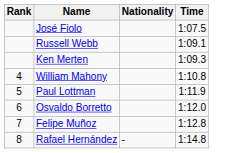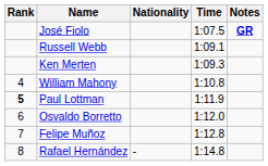+ column: Notes | GR
Paul Lottman | Rank: normal -> bold
